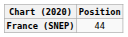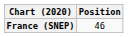France (SNEP) | Position: 44 -> 46
